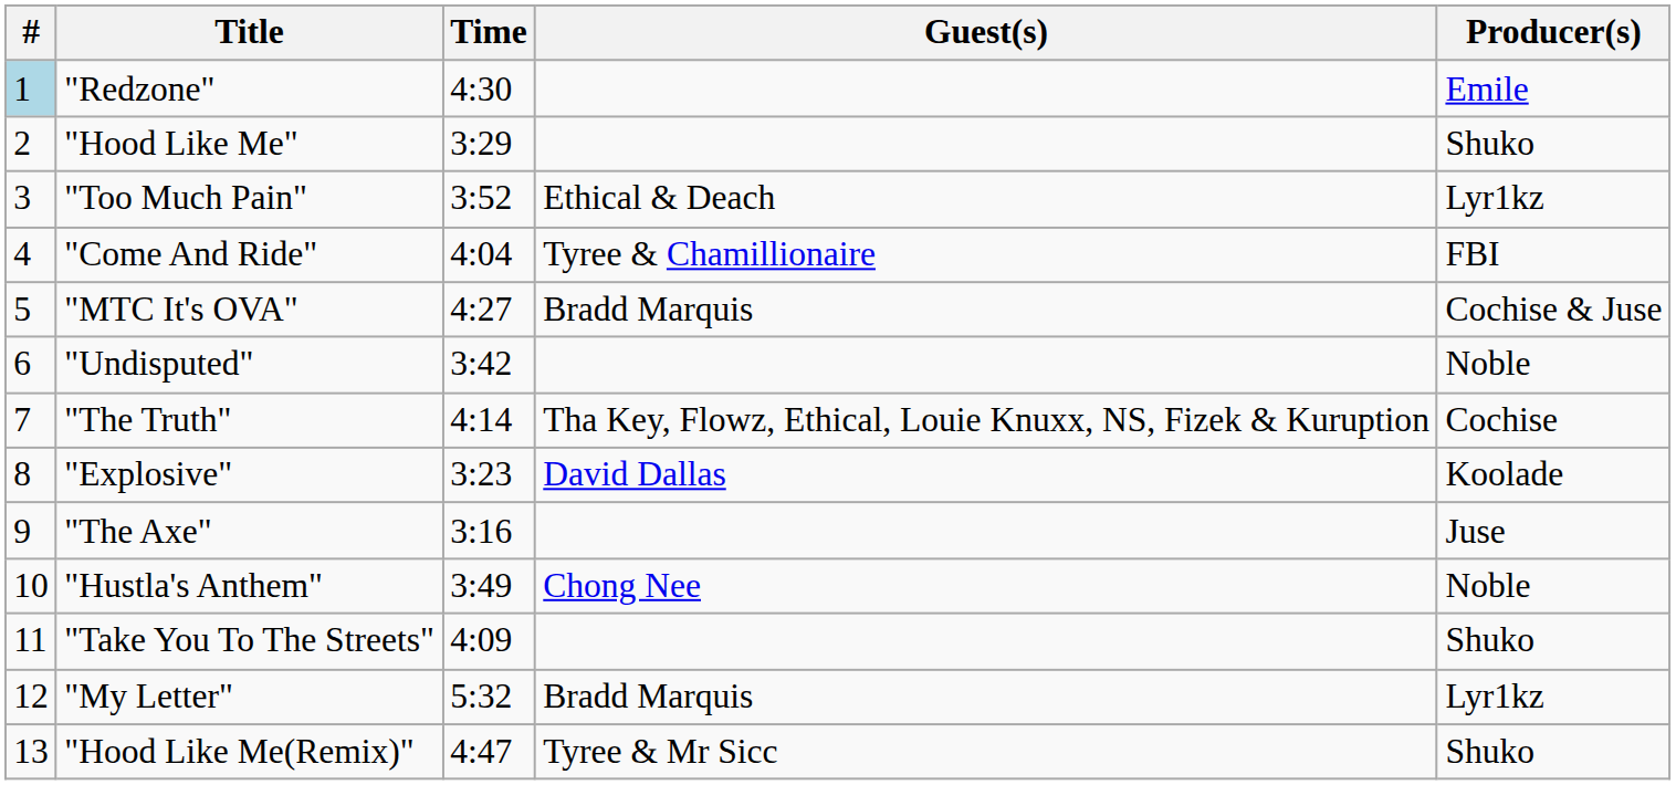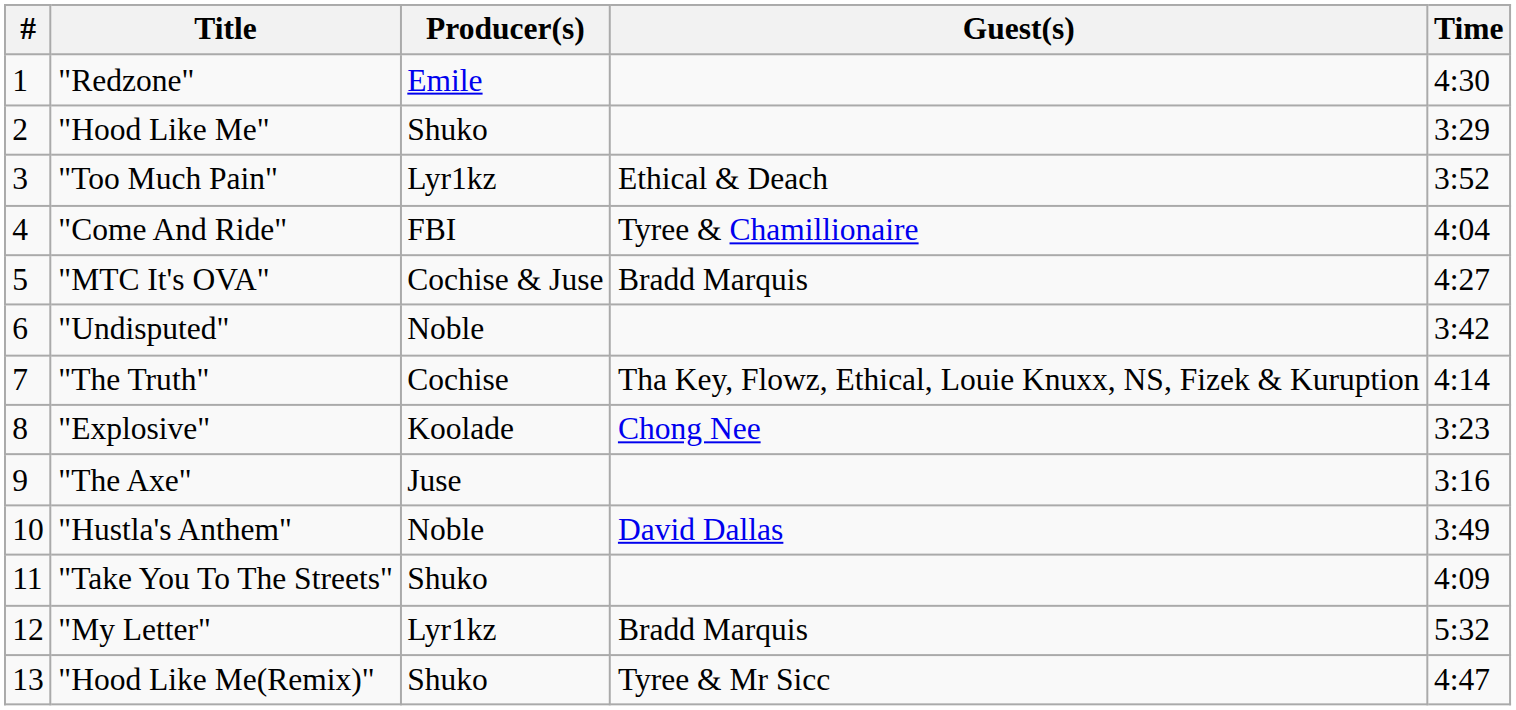columns swapped: Producer(s) <-> Time
"Redzone" | #: lightblue background -> no background
"Explosive" | Guest(s): David Dallas -> Chong Nee
"Hustla's Anthem" | Guest(s): Chong Nee -> David Dallas
